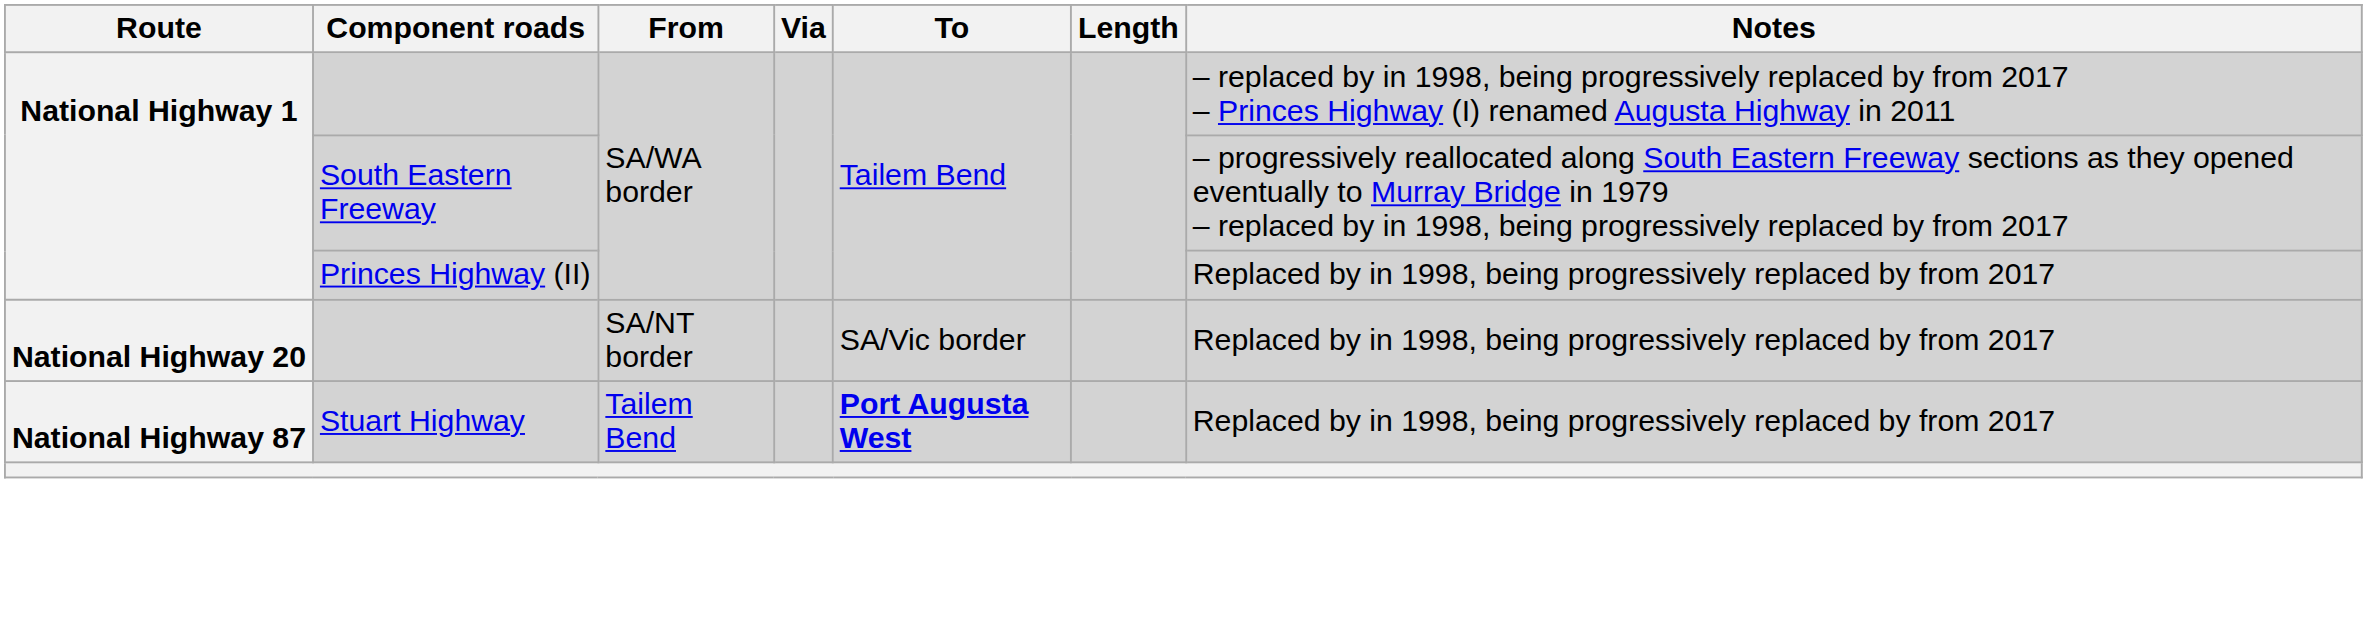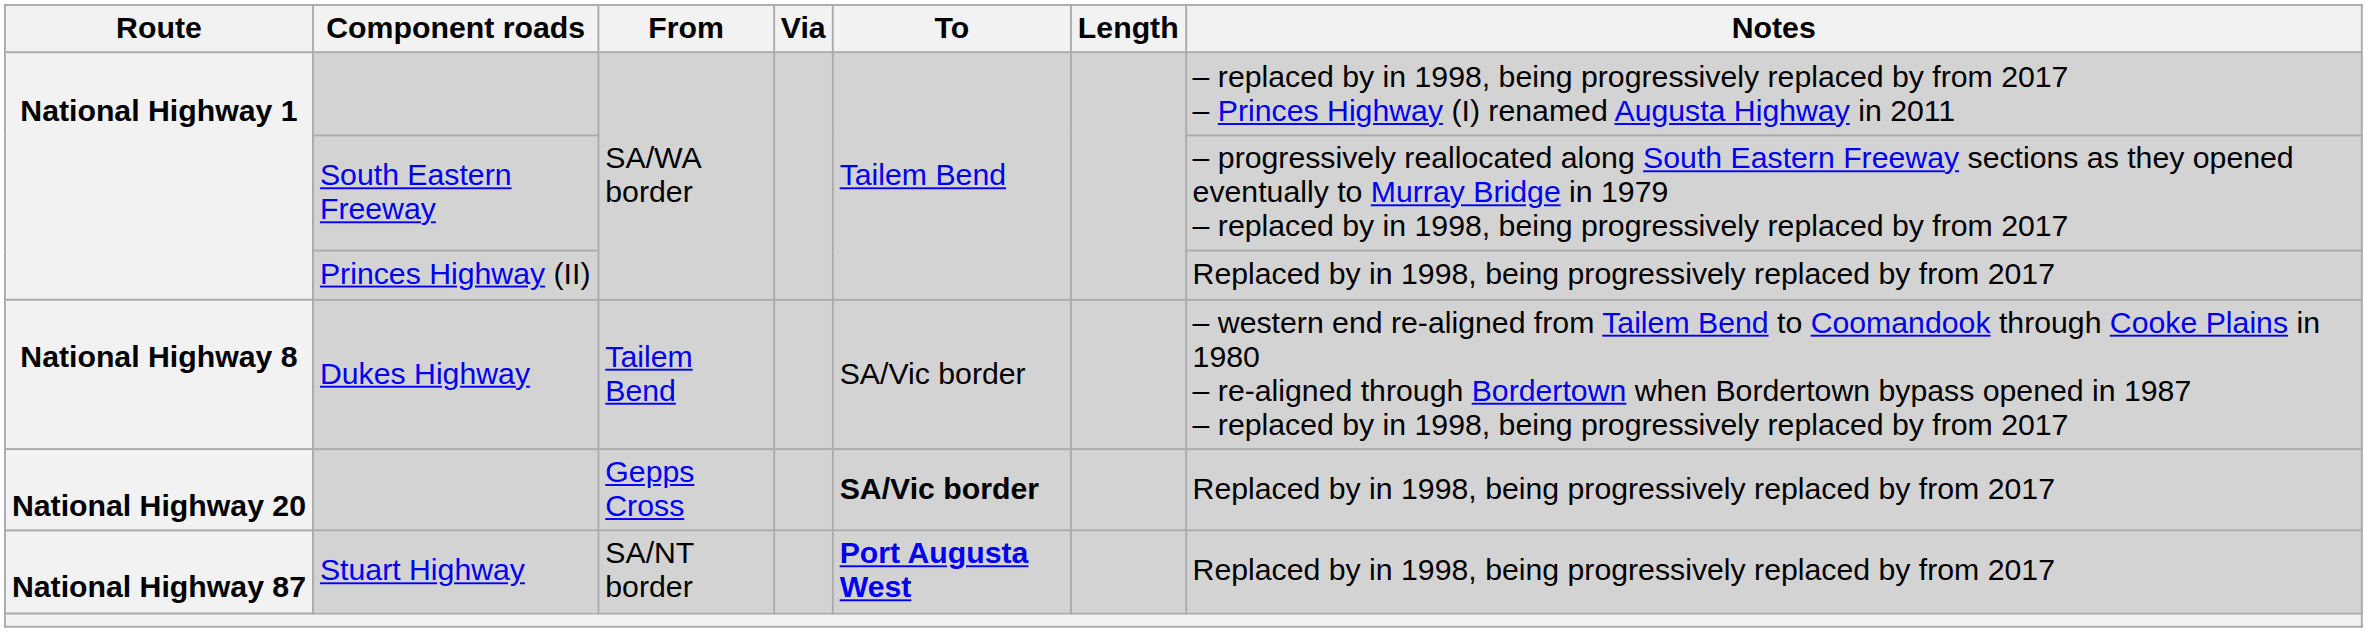+ row: National Highway 8 | Dukes Highway | Tailem Bend | SA/Vic border | – western end re-aligned from Tailem Bend to Coomandook through Cooke Plains in 1980 – re-aligned through Bordertown when Bordertown bypass opened in 1987 – replaced by in 1998, being progressively replaced by from 2017
National Highway 20 | From: SA/NT border -> Gepps Cross
National Highway 20 | To: normal -> bold
National Highway 87 | From: Tailem Bend -> SA/NT border
